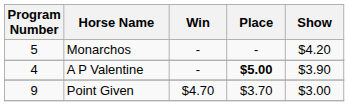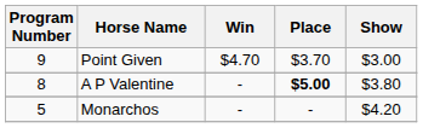rows swapped: Point Given <-> Monarchos
A P Valentine | Program Number: 4 -> 8
A P Valentine | Show: $3.90 -> $3.80
